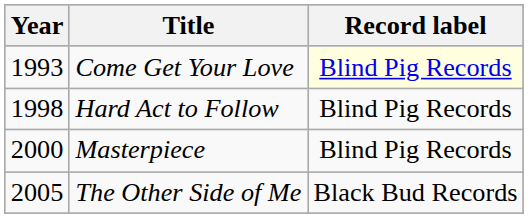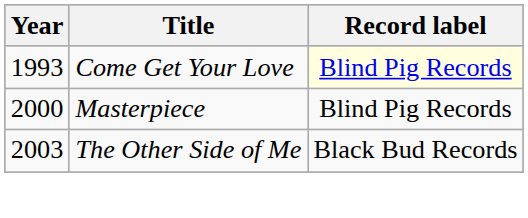- row: 1998 | Hard Act to Follow | Blind Pig Records
The Other Side of Me | Year: 2005 -> 2003
